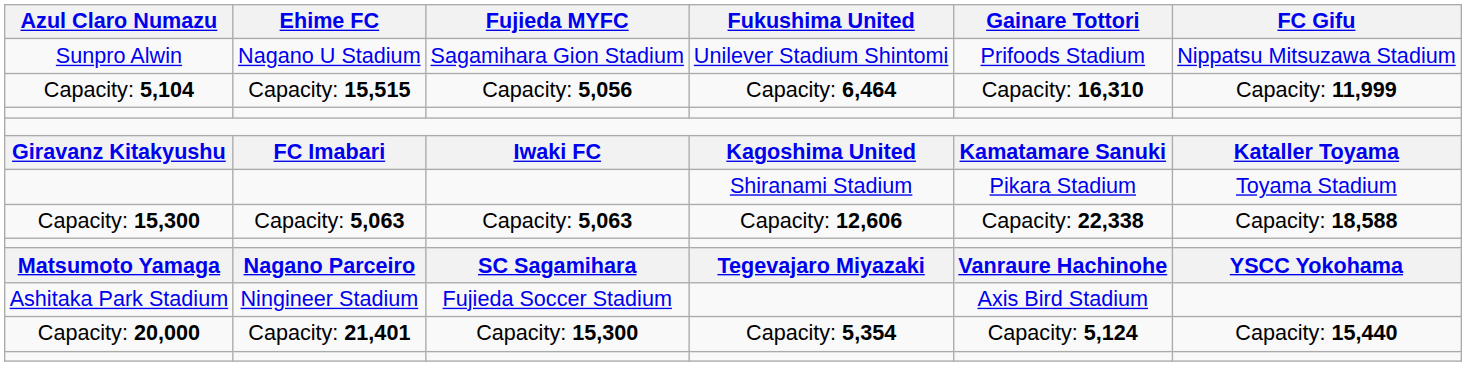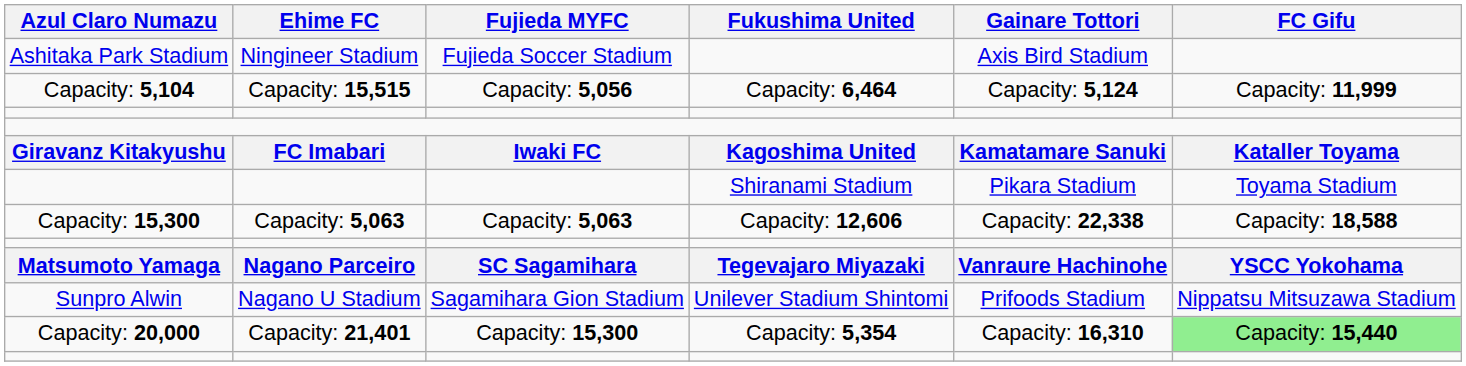rows swapped: Ashitaka Park Stadium <-> Sunpro Alwin
Capacity: 5,104 | Gainare Tottori: Capacity: 16,310 -> Capacity: 5,124
Capacity: 20,000 | Gainare Tottori: Capacity: 5,124 -> Capacity: 16,310
Capacity: 20,000 | FC Gifu: no background -> lightgreen background
